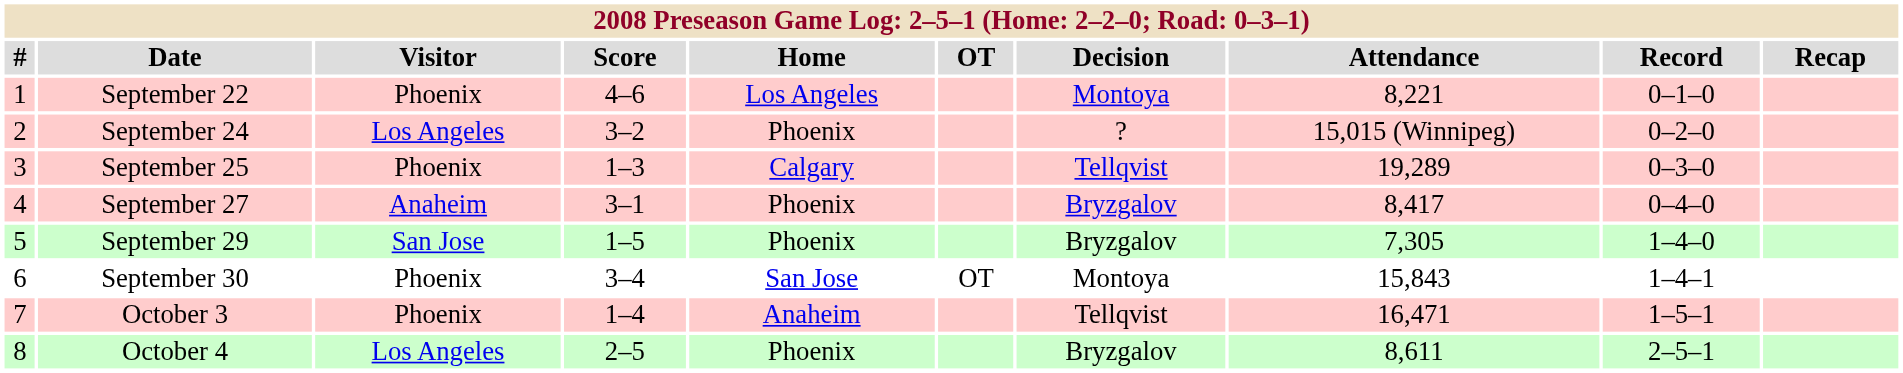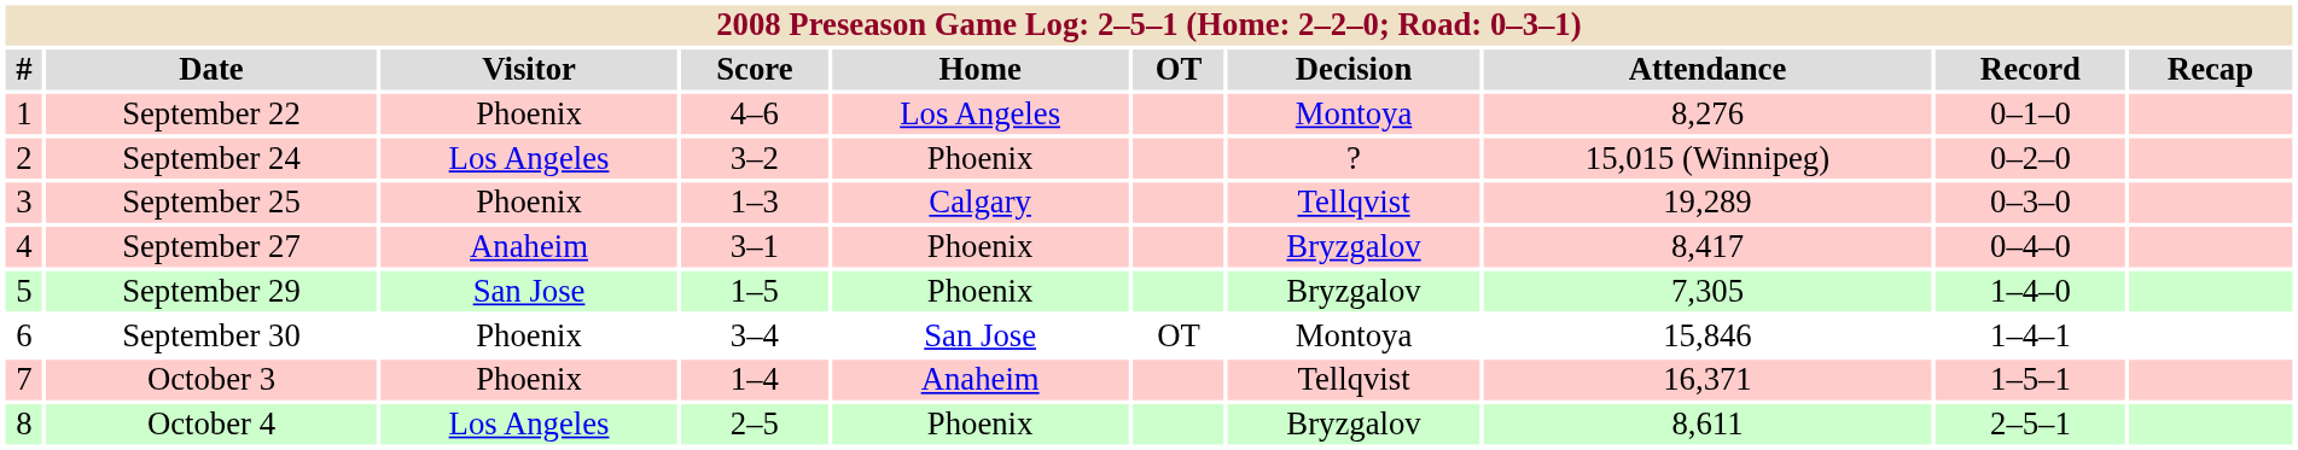September 22 | Attendance: 8,221 -> 8,276
September 30 | Attendance: 15,843 -> 15,846
October 3 | Attendance: 16,471 -> 16,371
